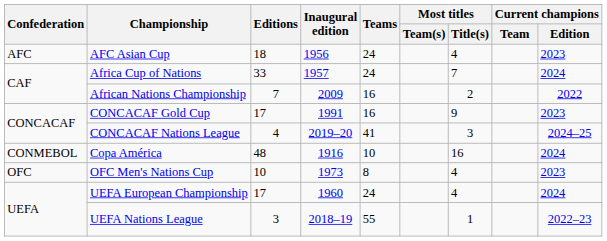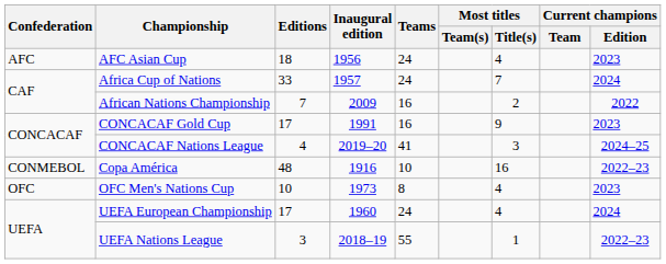Copa América | Current champions / Edition: 2024 -> 2022–23
